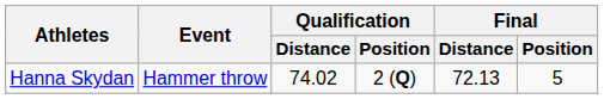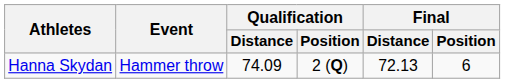Hanna Skydan | Qualification / Distance: 74.02 -> 74.09
Hanna Skydan | Final / Position: 5 -> 6
